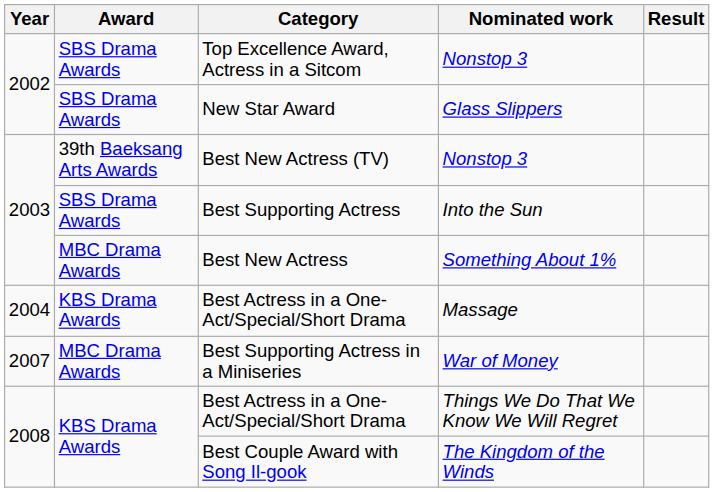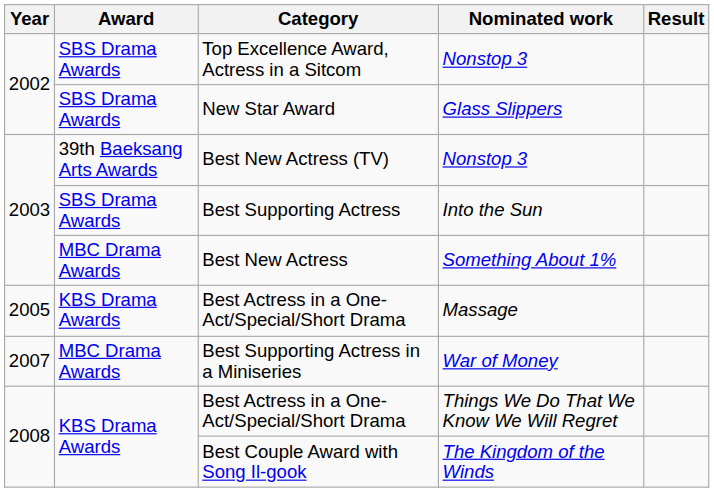Best Actress in a One-Act/Special/Short Drama / Massage | Year: 2004 -> 2005
